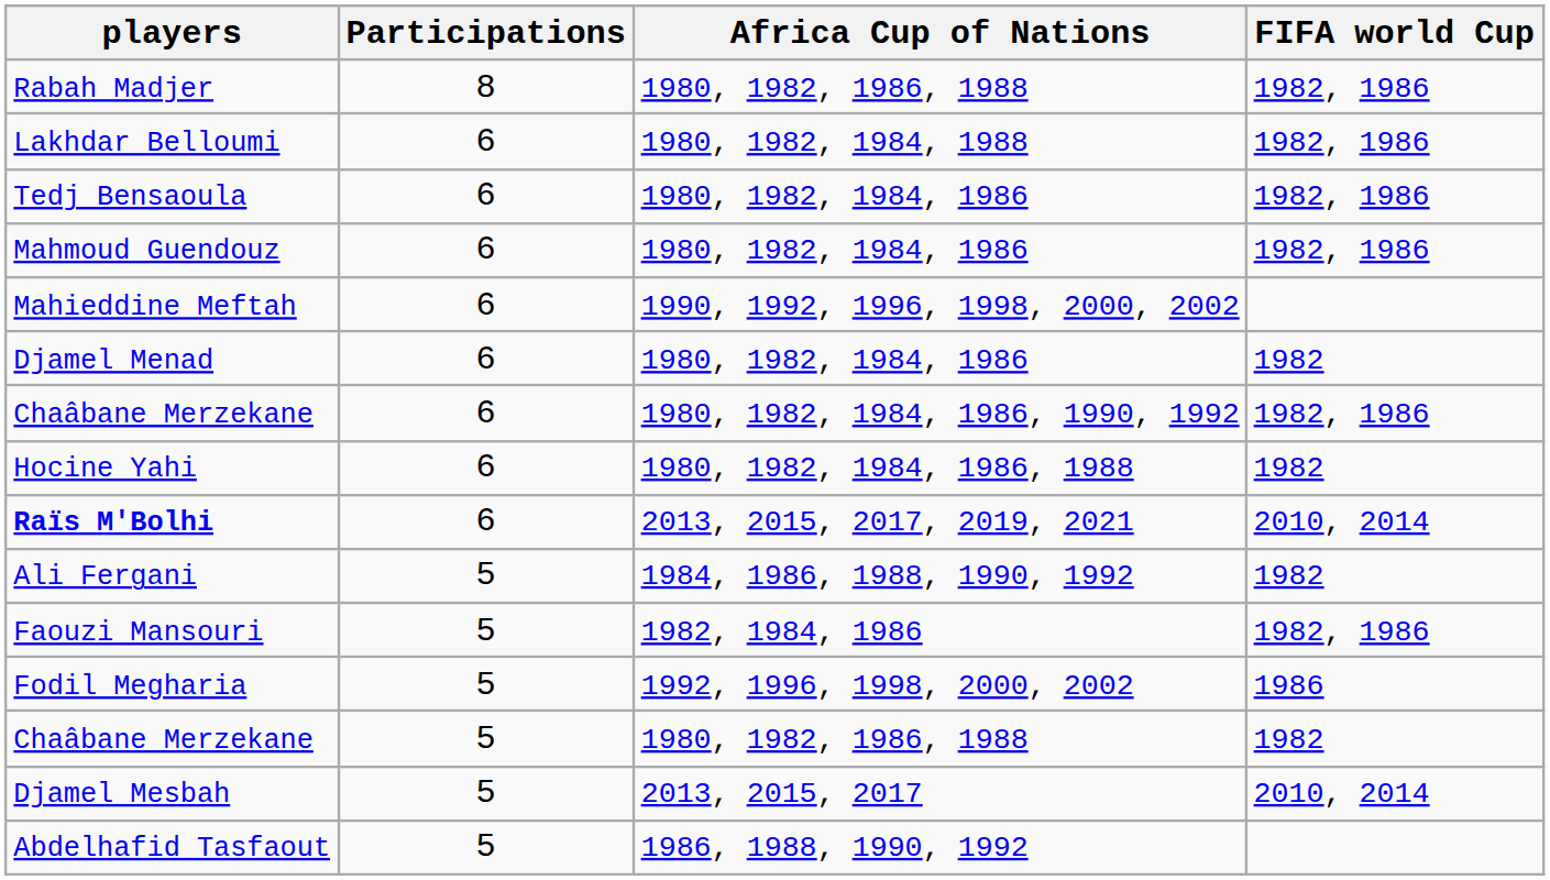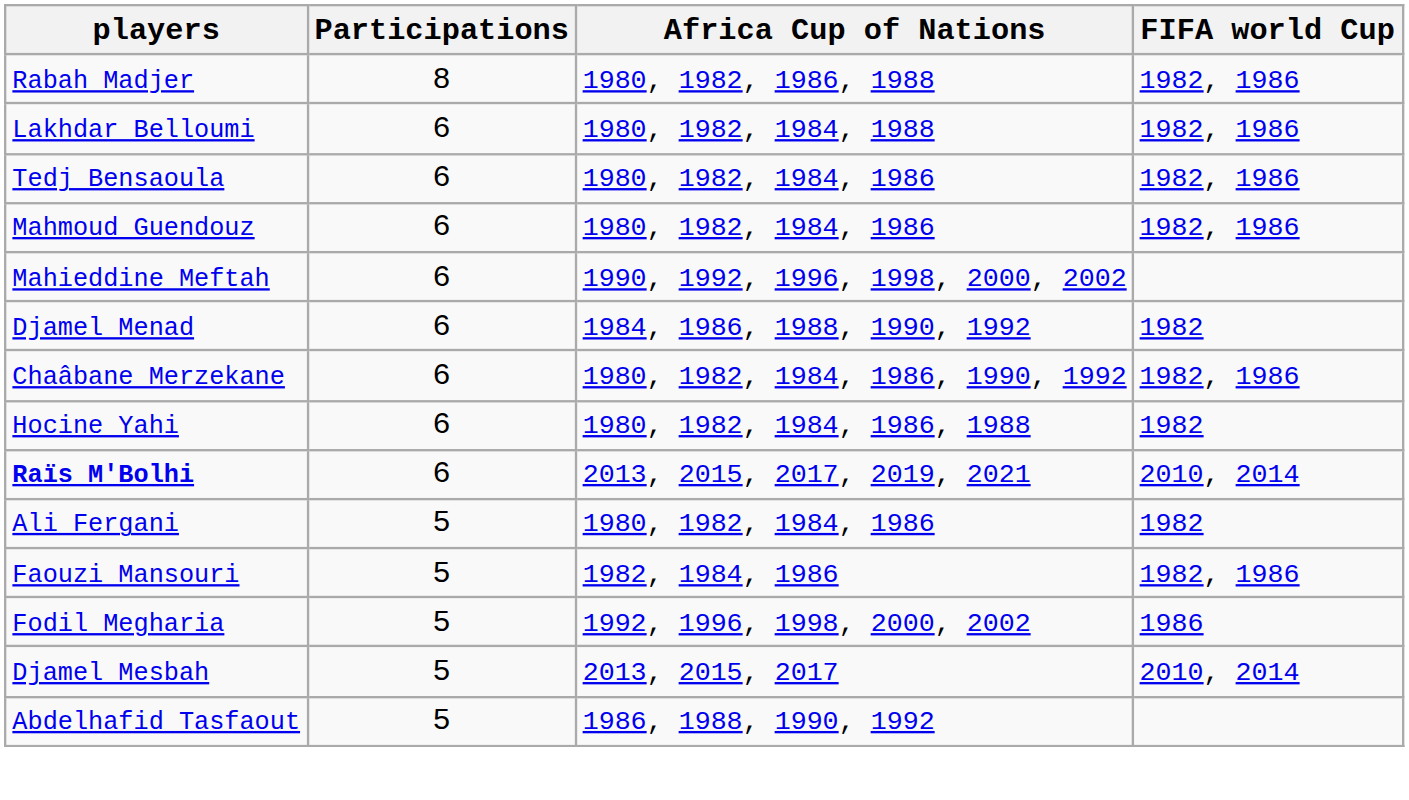Djamel Menad | Africa Cup of Nations: 1980, 1982, 1984, 1986 -> 1984, 1986, 1988, 1990, 1992
Ali Fergani | Africa Cup of Nations: 1984, 1986, 1988, 1990, 1992 -> 1980, 1982, 1984, 1986
- row: Chaâbane Merzekane | 5 | 1980, 1982, 1986, 1988 | 1982
